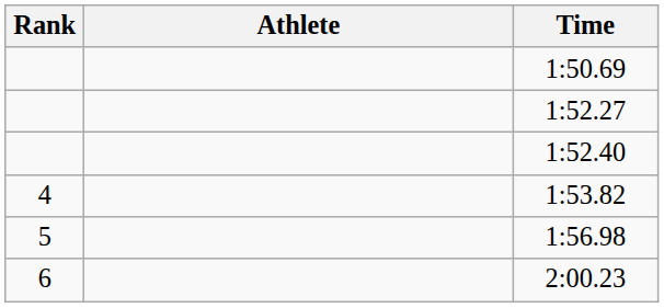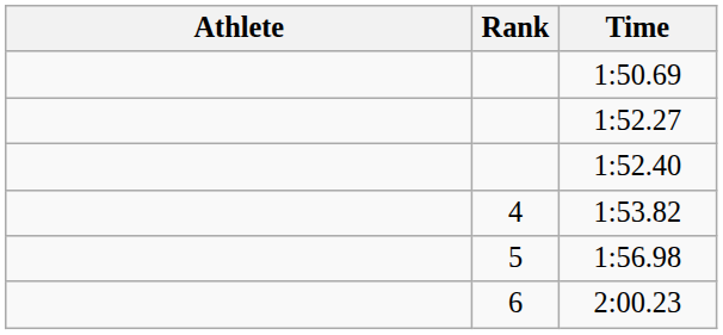columns swapped: Rank <-> Athlete
